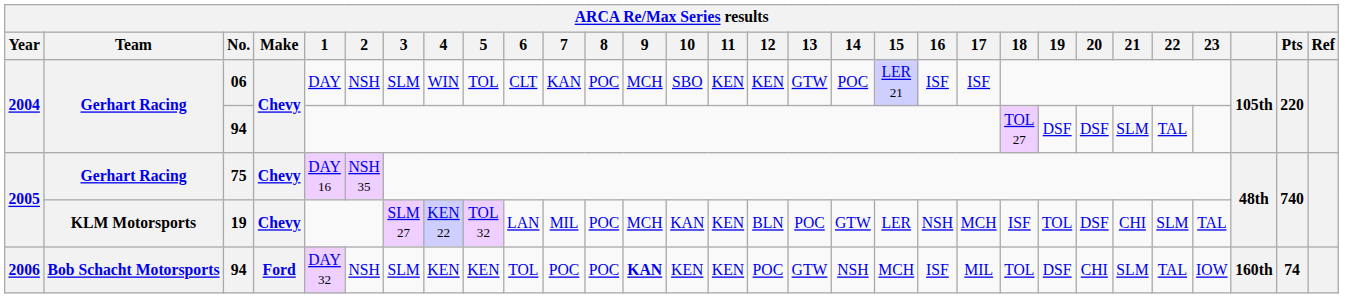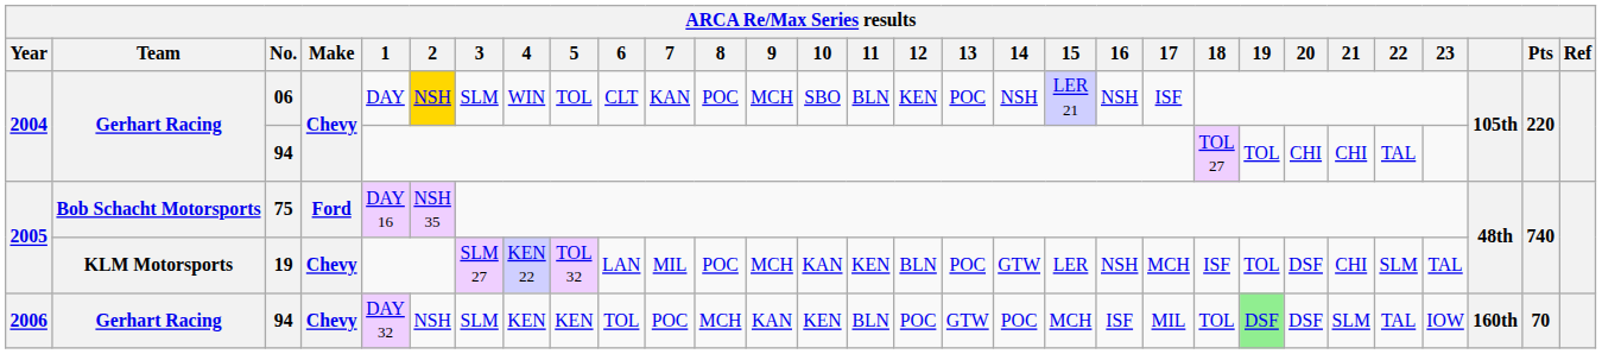06 | 2: no background -> gold background
06 | 11: KEN -> BLN
06 | 13: GTW -> POC
06 | 14: POC -> NSH
06 | 16: ISF -> NSH
2004 / 94 | 19: DSF -> TOL
2004 / 94 | 20: DSF -> CHI
2004 / 94 | 21: SLM -> CHI
75 | Team: Gerhart Racing -> Bob Schacht Motorsports
75 | Make: Chevy -> Ford
2006 / 94 | Team: Bob Schacht Motorsports -> Gerhart Racing
2006 / 94 | Make: Ford -> Chevy
2006 / 94 | 8: POC -> MCH
2006 / 94 | 9: bold -> normal
2006 / 94 | 11: KEN -> BLN
2006 / 94 | 14: NSH -> POC
2006 / 94 | 19: no background -> lightgreen background
2006 / 94 | 20: CHI -> DSF
2006 / 94 | Pts: 74 -> 70
